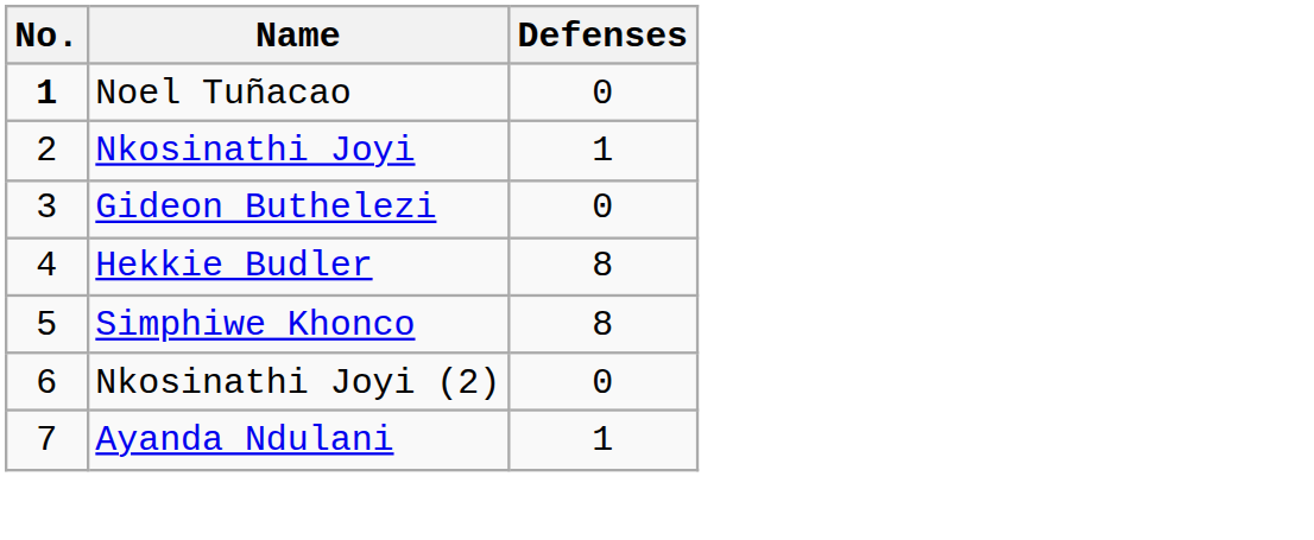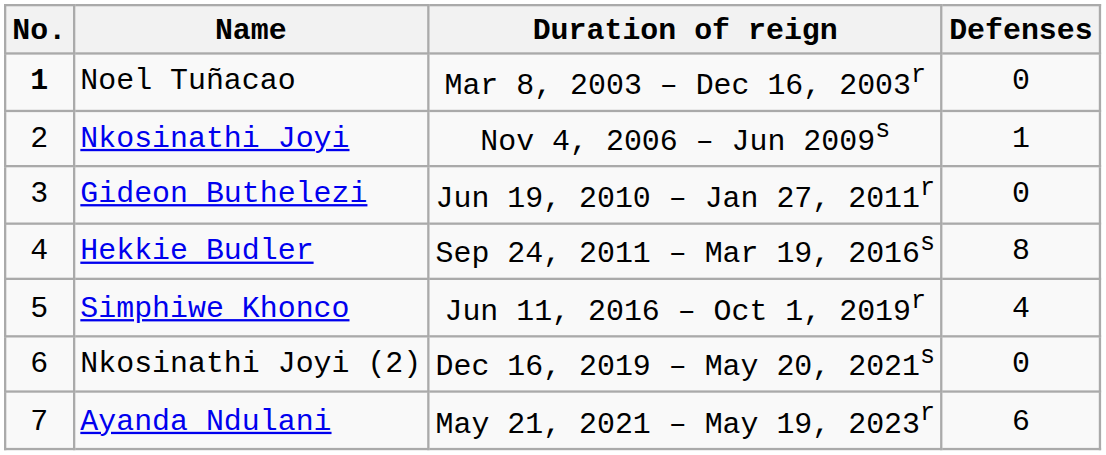+ column: Duration of reign | Mar 8, 2003 – Dec 16, 2003r | Nov 4, 2006 – Jun 2009s | Jun 19, 2010 – Jan 27, 2011r | Sep 24, 2011 – Mar 19, 2016s | Jun 11, 2016 – Oct 1, 2019r | Dec 16, 2019 – May 20, 2021s | May 21, 2021 – May 19, 2023r
Simphiwe Khonco | Defenses: 8 -> 4
Ayanda Ndulani | Defenses: 1 -> 6
